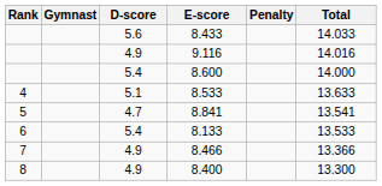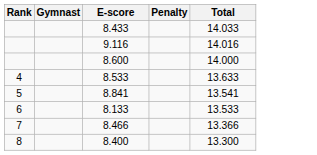- column: D-score | 5.6 | 4.9 | 5.4 | 5.1 | 4.7 | 5.4 | 4.9 | 4.9
